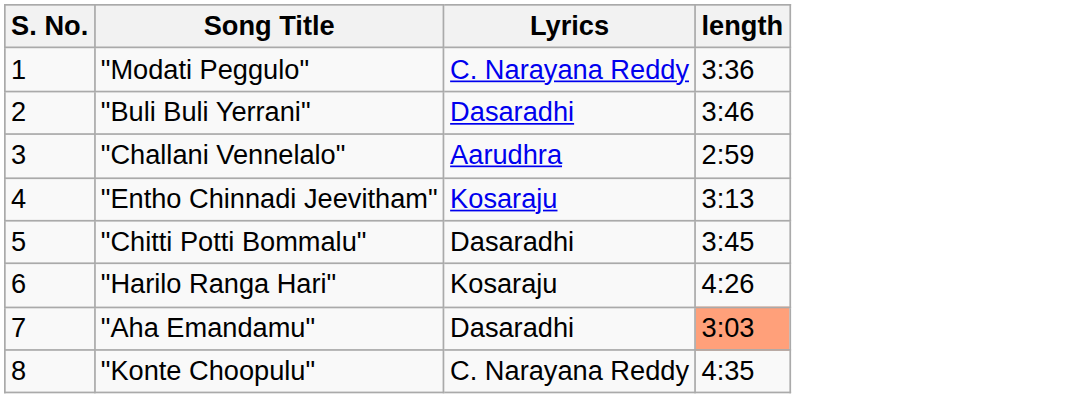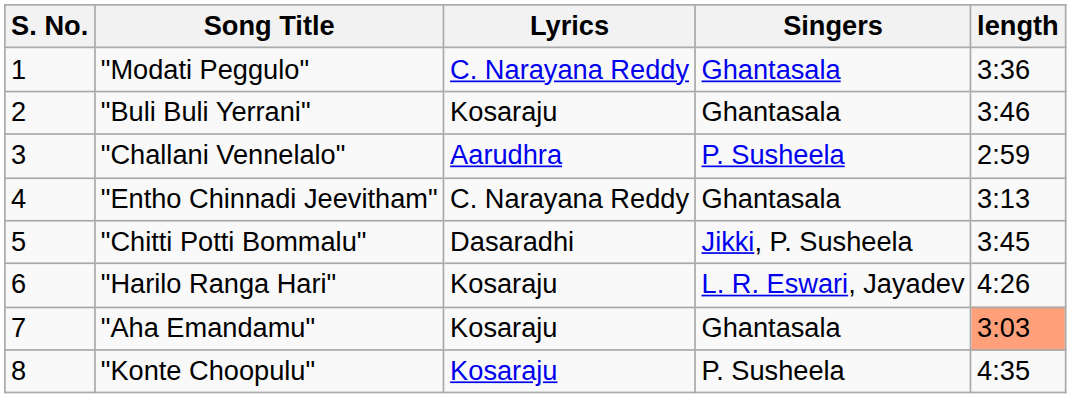+ column: Singers | Ghantasala | Ghantasala | P. Susheela | Ghantasala | Jikki, P. Susheela | L. R. Eswari, Jayadev | Ghantasala | P. Susheela
"Buli Buli Yerrani" | Lyrics: Dasaradhi -> Kosaraju
"Entho Chinnadi Jeevitham" | Lyrics: Kosaraju -> C. Narayana Reddy
"Aha Emandamu" | Lyrics: Dasaradhi -> Kosaraju
"Konte Choopulu" | Lyrics: C. Narayana Reddy -> Kosaraju
